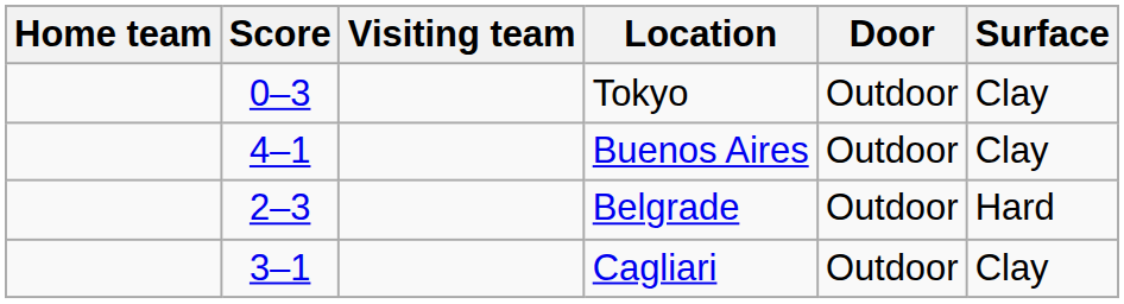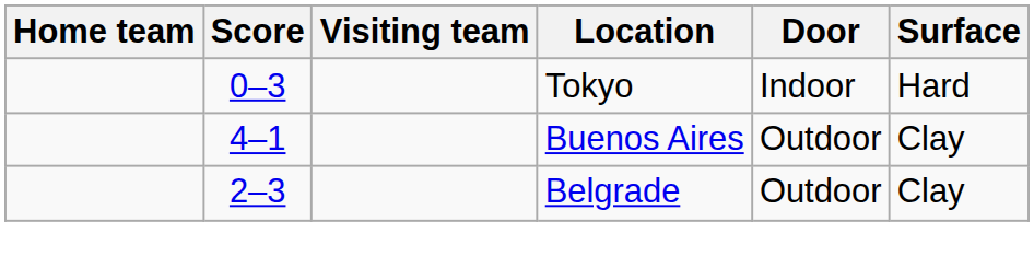Tokyo | Door: Outdoor -> Indoor
Tokyo | Surface: Clay -> Hard
Belgrade | Surface: Hard -> Clay
- row: 3–1 | Cagliari | Outdoor | Clay
